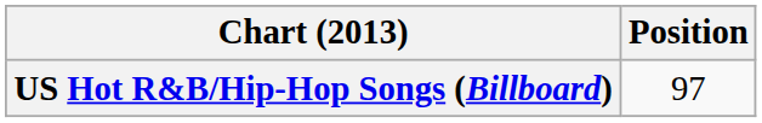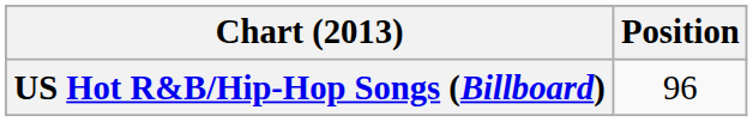US Hot R&B/Hip-Hop Songs (Billboard) | Position: 97 -> 96
